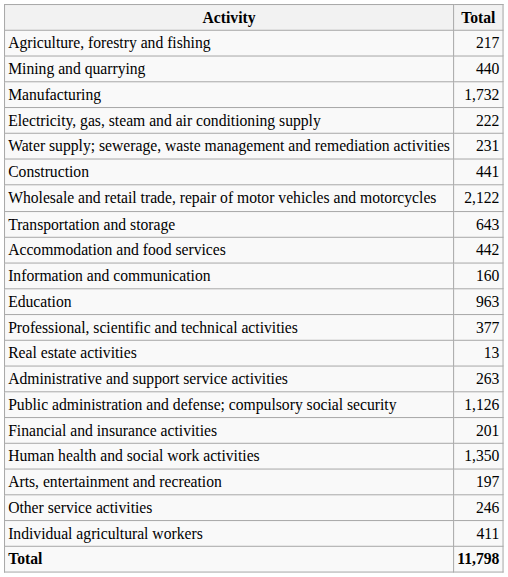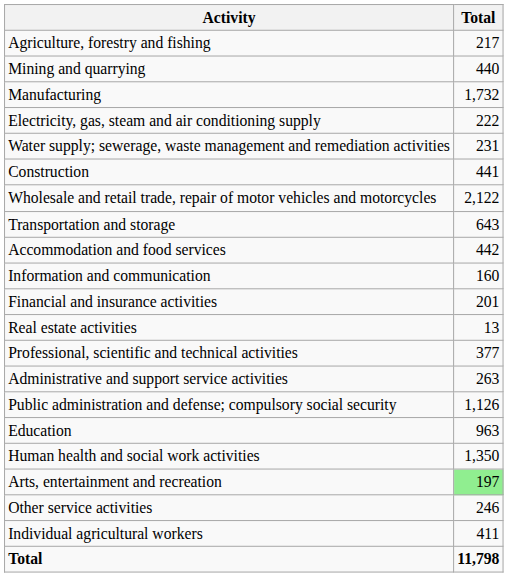rows swapped: Financial and insurance activities <-> Education
rows swapped: Real estate activities <-> Professional, scientific and technical activities
Arts, entertainment and recreation | Total: no background -> lightgreen background
